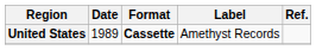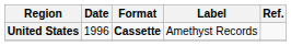United States | Date: 1989 -> 1996
